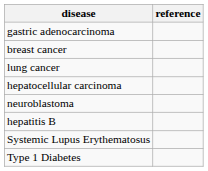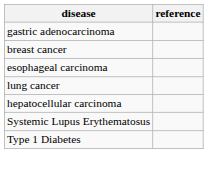+ row: esophageal carcinoma
- row: neuroblastoma
- row: hepatitis B
